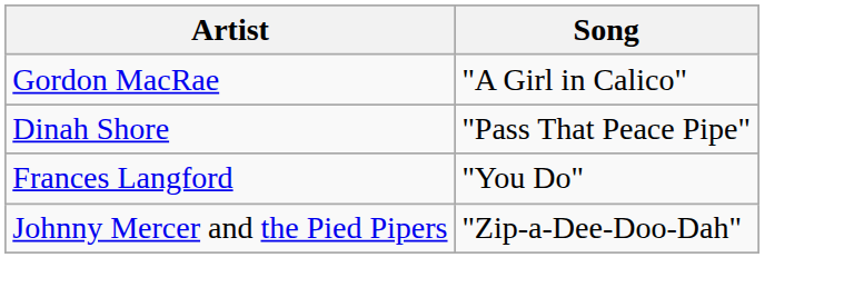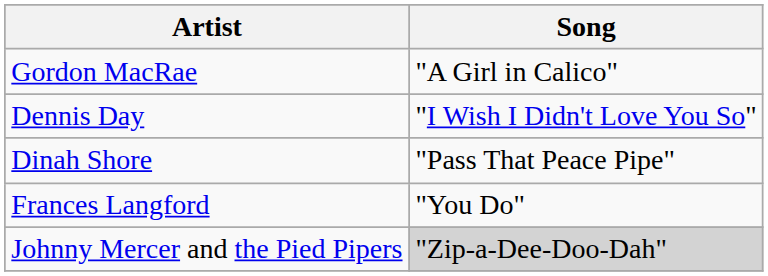+ row: Dennis Day | "I Wish I Didn't Love You So"
Johnny Mercer and the Pied Pipers | Song: no background -> lightgrey background
